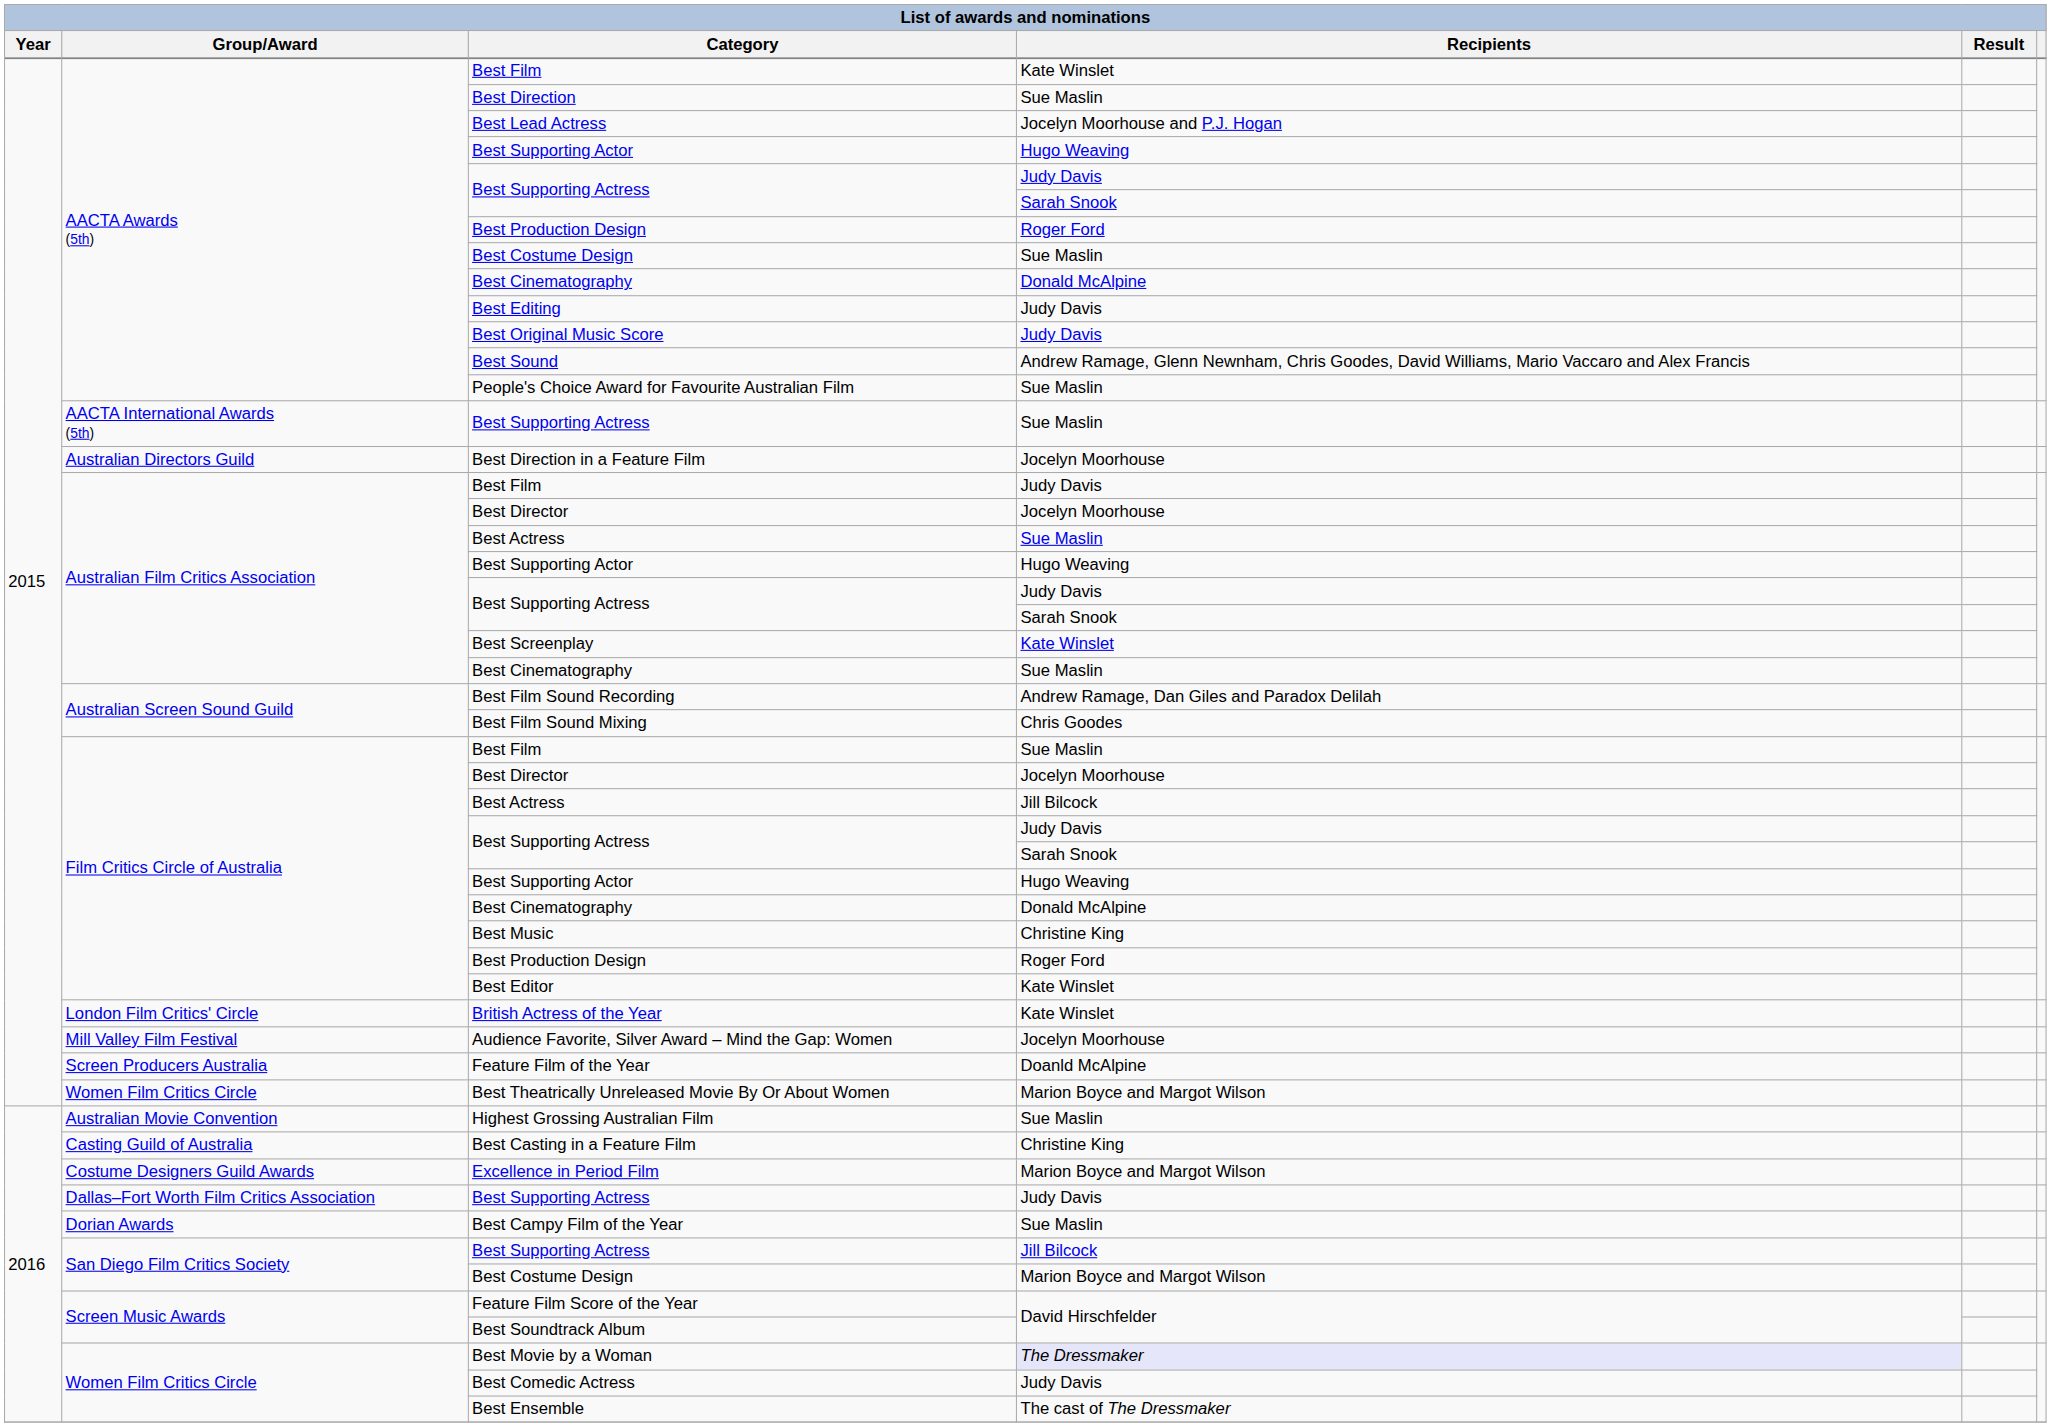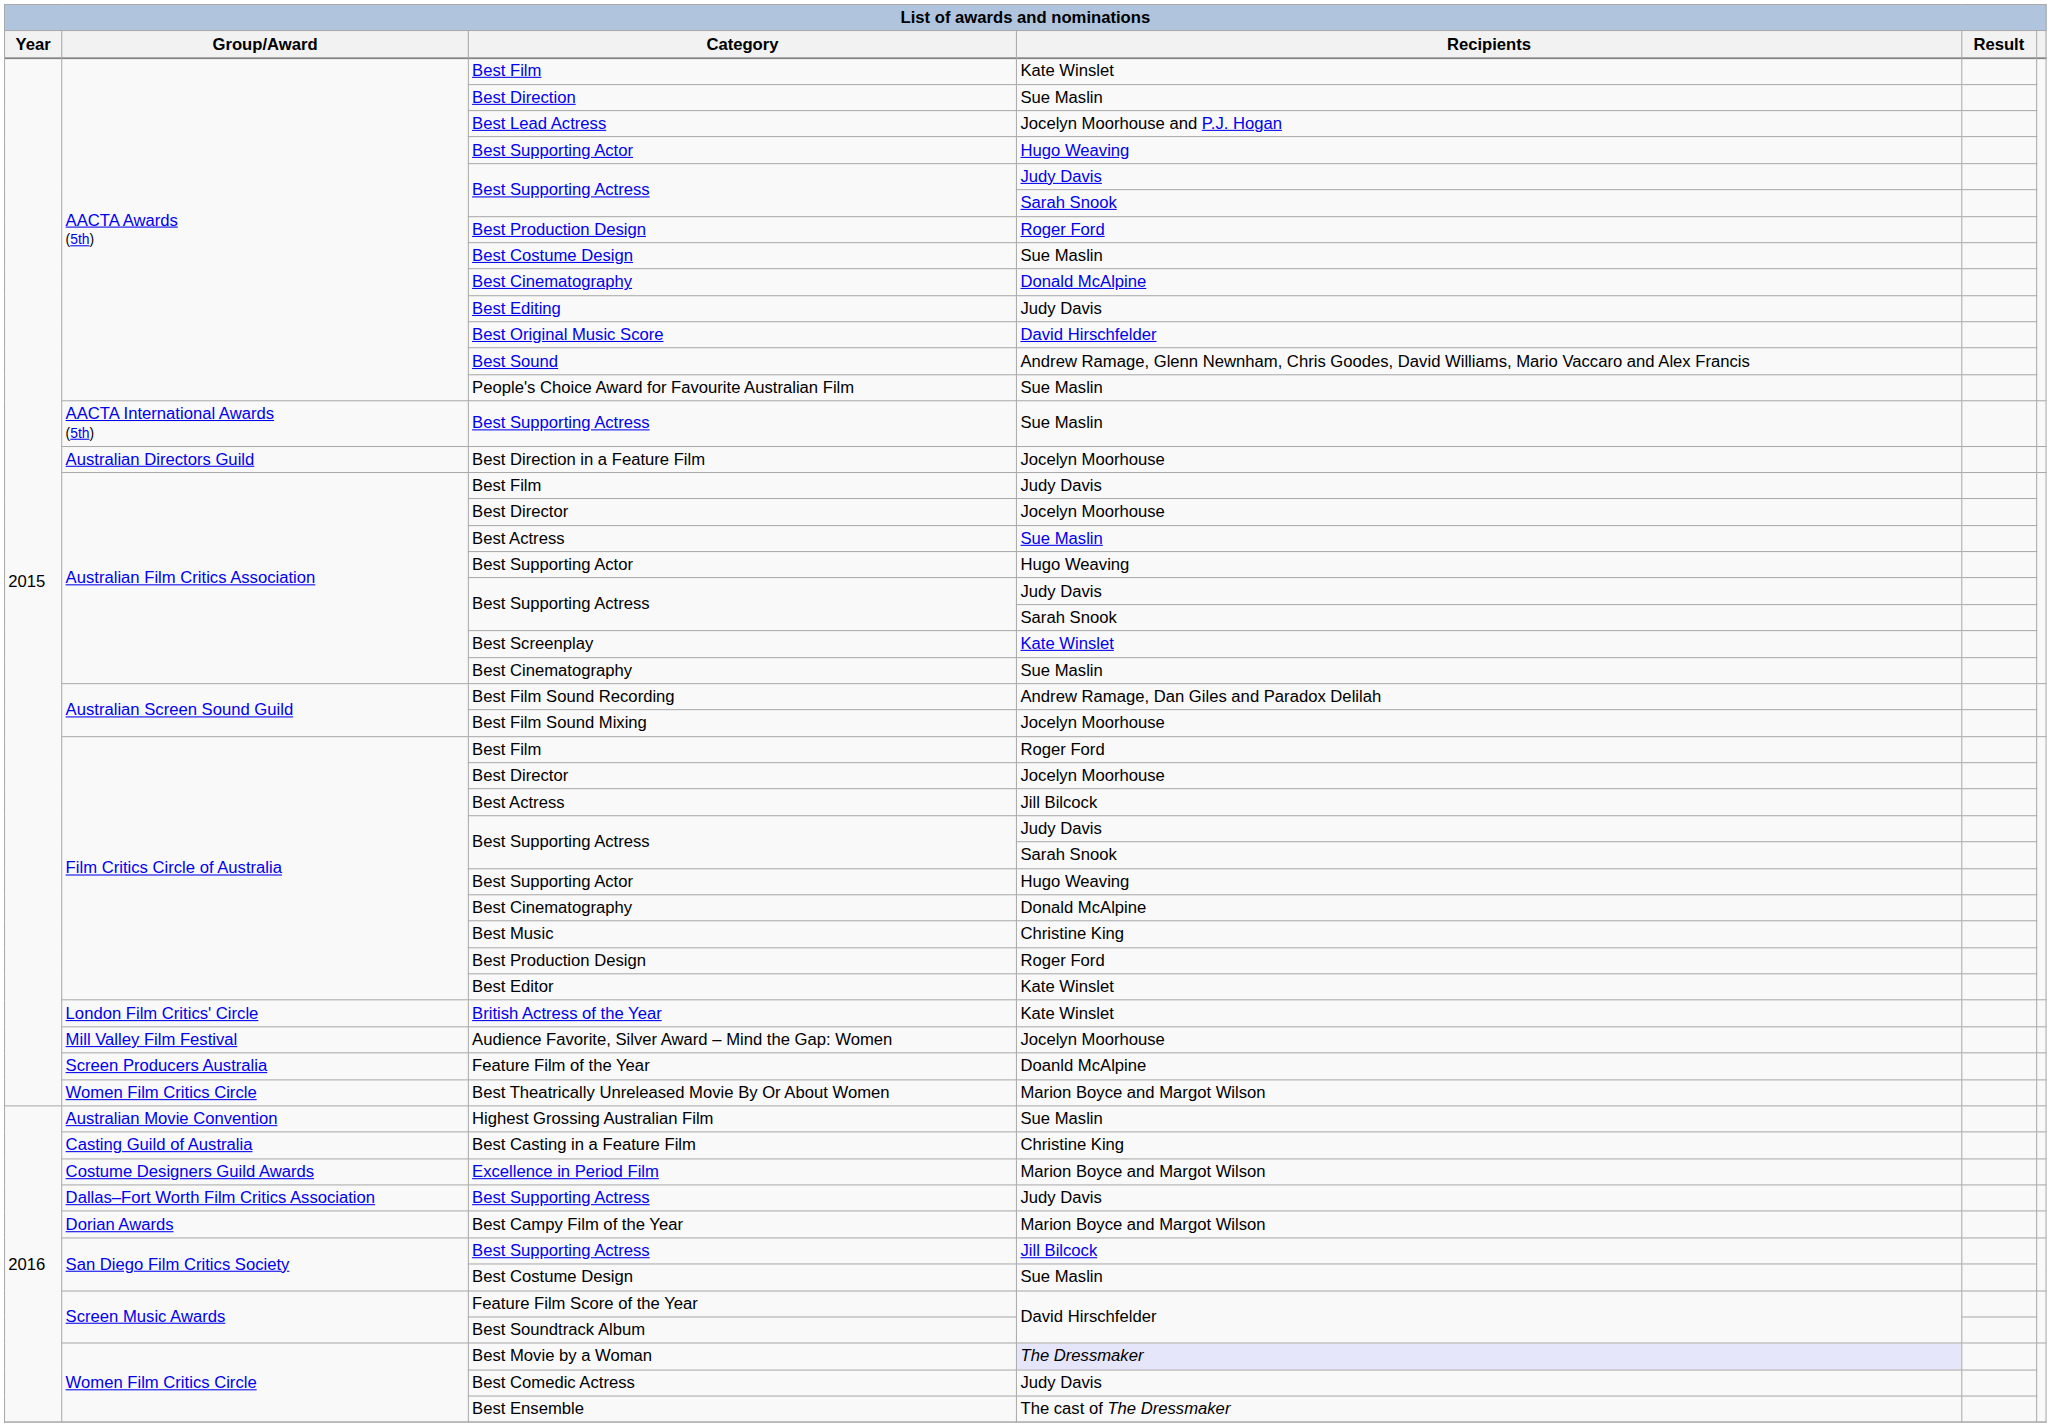Best Original Music Score | Recipients: Judy Davis -> David Hirschfelder
Best Film Sound Mixing | Recipients: Chris Goodes -> Jocelyn Moorhouse
Film Critics Circle of Australia / Best Film | Recipients: Sue Maslin -> Roger Ford
Best Campy Film of the Year | Recipients: Sue Maslin -> Marion Boyce and Margot Wilson
San Diego Film Critics Society / Best Costume Design | Recipients: Marion Boyce and Margot Wilson -> Sue Maslin
